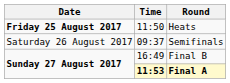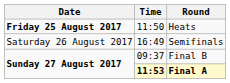Semifinals | Time: 09:37 -> 16:49
Final B | Time: 16:49 -> 09:37
